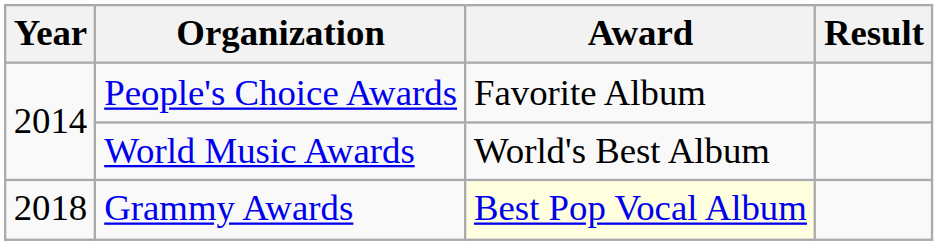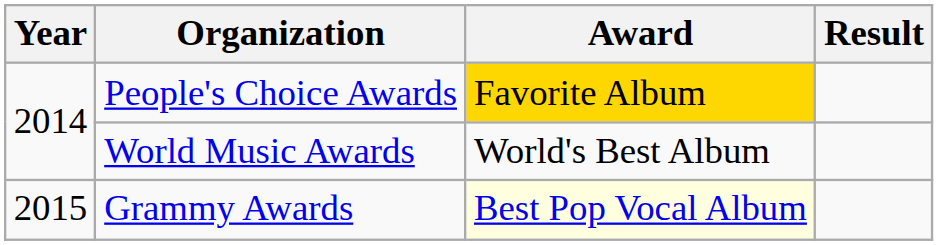People's Choice Awards | Award: no background -> gold background
Grammy Awards | Year: 2018 -> 2015
